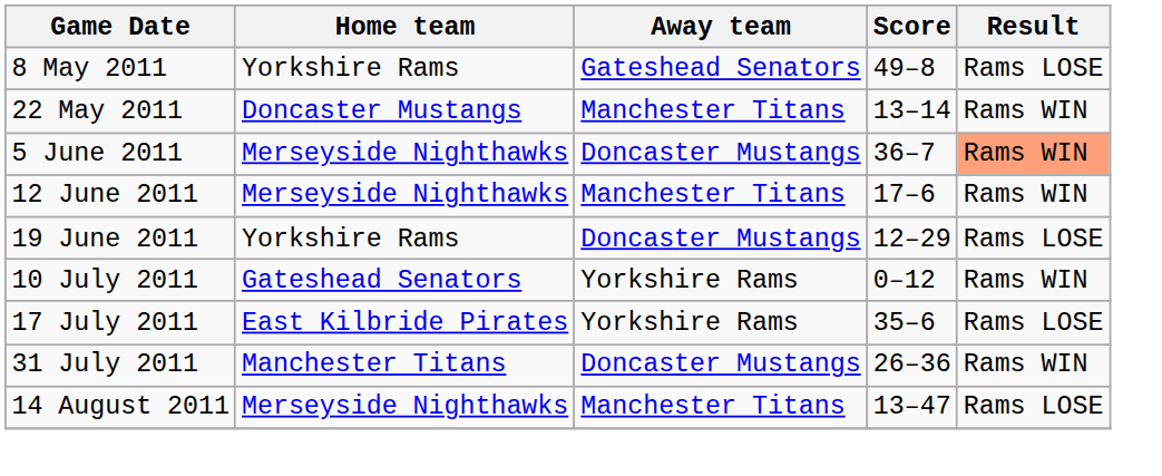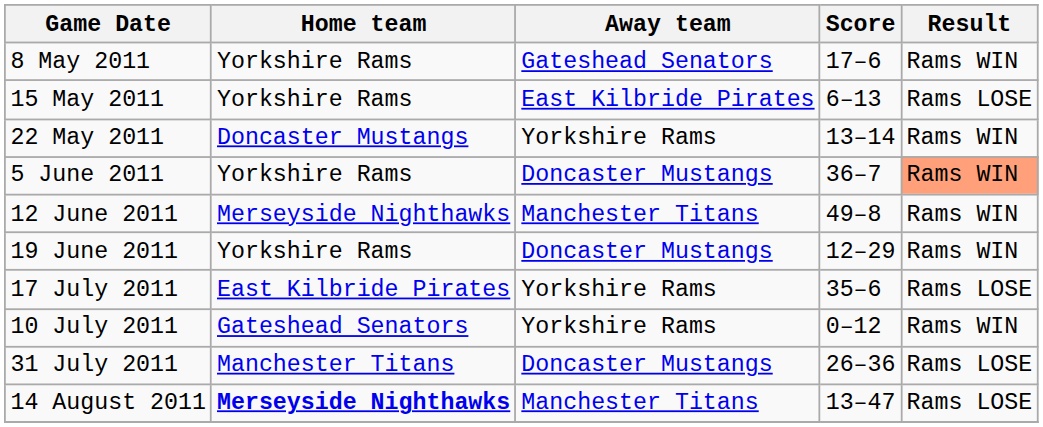8 May 2011 | Score: 49–8 -> 17–6
8 May 2011 | Result: Rams LOSE -> Rams WIN
+ row: 15 May 2011 | Yorkshire Rams | East Kilbride Pirates | 6–13 | Rams LOSE
22 May 2011 | Away team: Manchester Titans -> Yorkshire Rams
5 June 2011 | Home team: Merseyside Nighthawks -> Yorkshire Rams
12 June 2011 | Score: 17–6 -> 49–8
19 June 2011 | Result: Rams LOSE -> Rams WIN
rows swapped: 10 July 2011 <-> 17 July 2011
31 July 2011 | Result: Rams WIN -> Rams LOSE
14 August 2011 | Home team: normal -> bold
